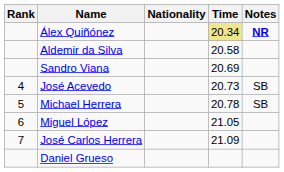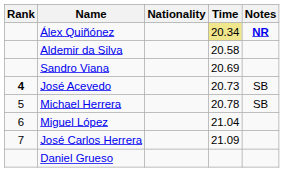José Acevedo | Rank: normal -> bold
Miguel López | Time: 21.05 -> 21.04
